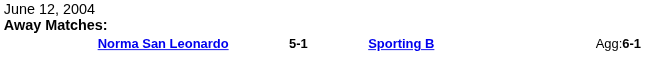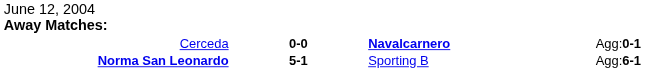+ row: Cerceda | 0-0 | Navalcarnero | Agg:0-1
Norma San Leonardo | column 3: bold -> normal
